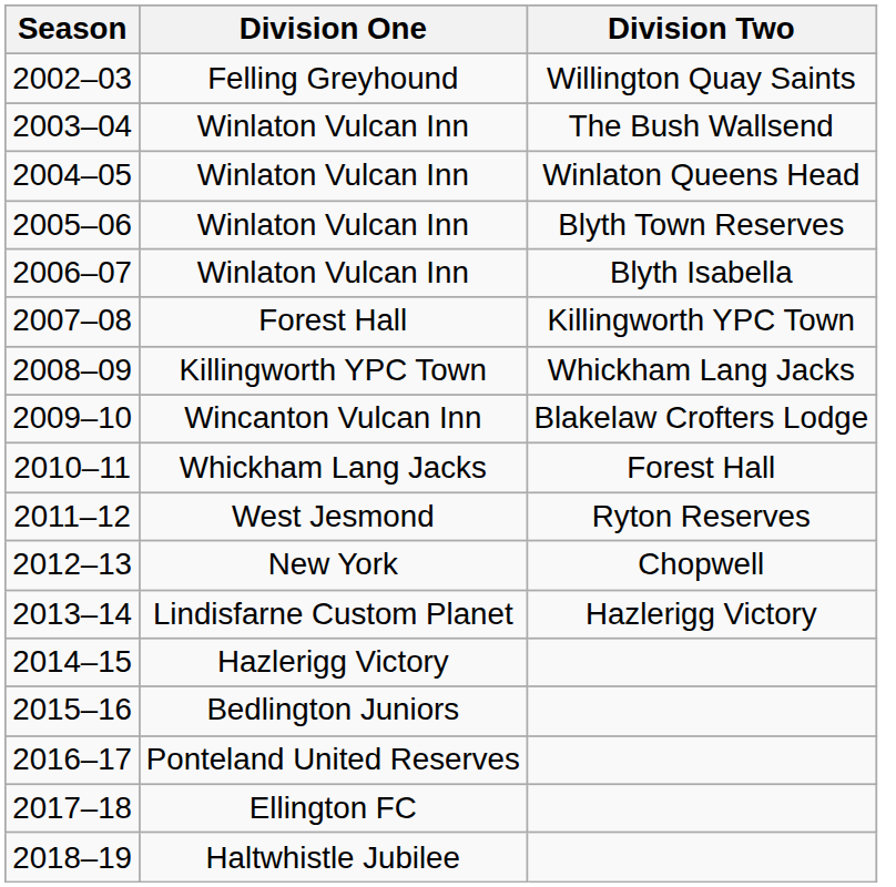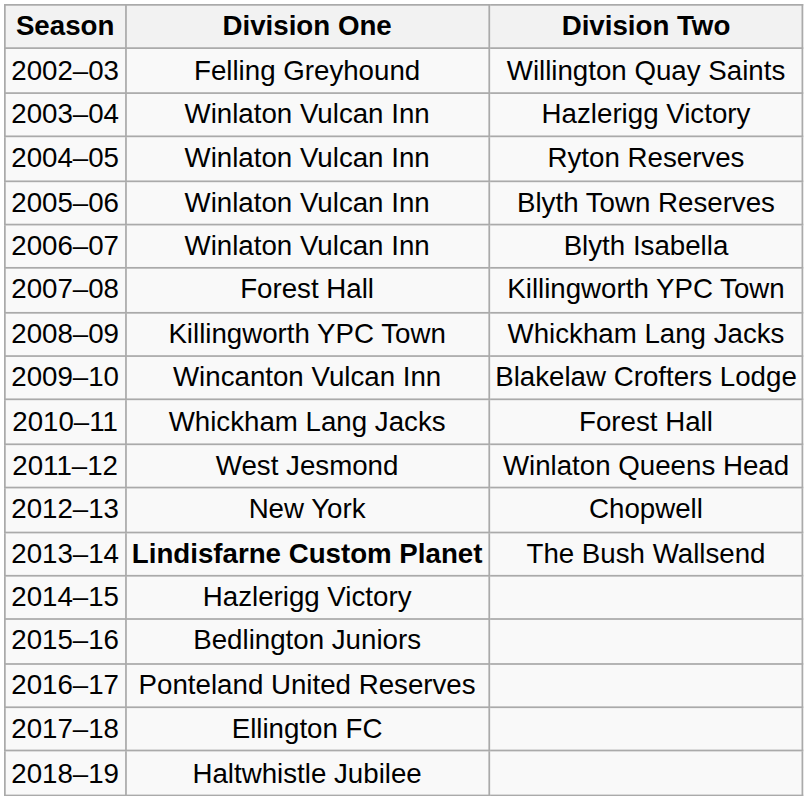2003–04 | Division Two: The Bush Wallsend -> Hazlerigg Victory
2004–05 | Division Two: Winlaton Queens Head -> Ryton Reserves
2011–12 | Division Two: Ryton Reserves -> Winlaton Queens Head
2013–14 | Division One: normal -> bold
2013–14 | Division Two: Hazlerigg Victory -> The Bush Wallsend
